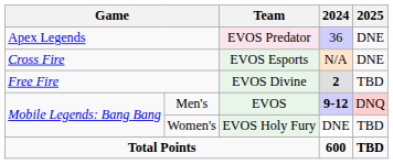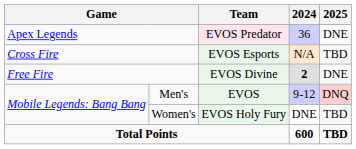Cross Fire | 2025: DNE -> TBD
Free Fire | 2025: TBD -> DNE
Men's | 2024: bold -> normal
